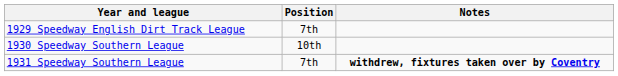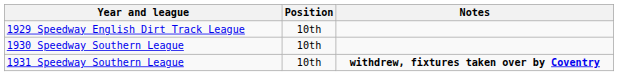1929 Speedway English Dirt Track League | Position: 7th -> 10th
1931 Speedway Southern League | Position: 7th -> 10th
